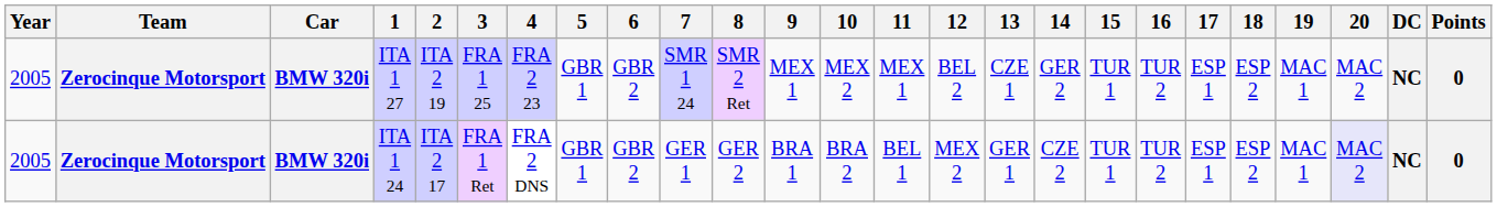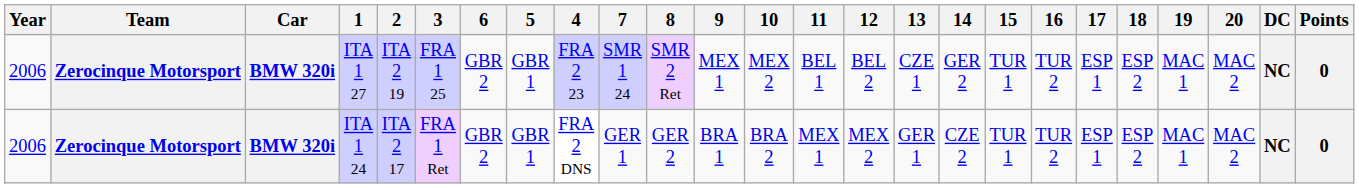columns swapped: 4 <-> 6
ITA 1 27 | Year: 2005 -> 2006
ITA 1 27 | 11: MEX 1 -> BEL 1
ITA 1 24 | Year: 2005 -> 2006
ITA 1 24 | 11: BEL 1 -> MEX 1
ITA 1 24 | 20: lavender background -> no background
